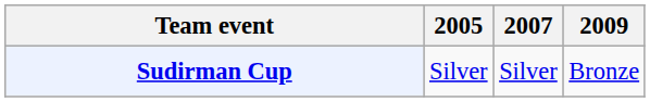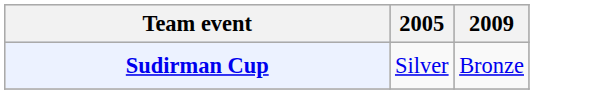- column: 2007 | Silver
